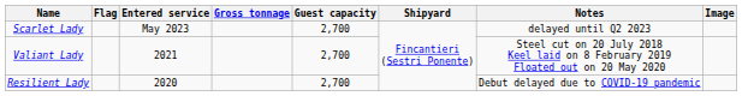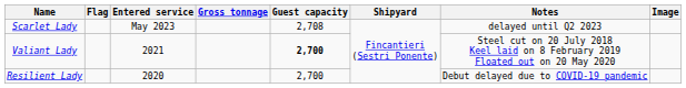Scarlet Lady | Guest capacity: 2,700 -> 2,708
Valiant Lady | Guest capacity: normal -> bold
